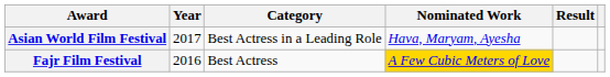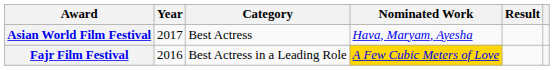Asian World Film Festival | Category: Best Actress in a Leading Role -> Best Actress
Fajr Film Festival | Category: Best Actress -> Best Actress in a Leading Role
